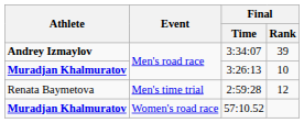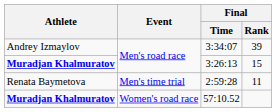3:34:07 | Athlete: bold -> normal
3:26:13 | Final / Rank: 10 -> 15
2:59:28 | Final / Rank: 12 -> 11
